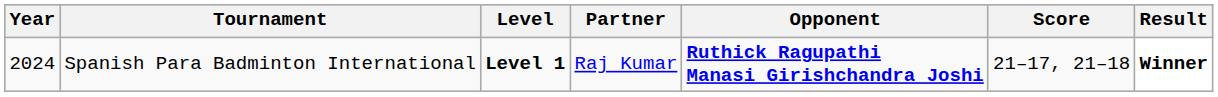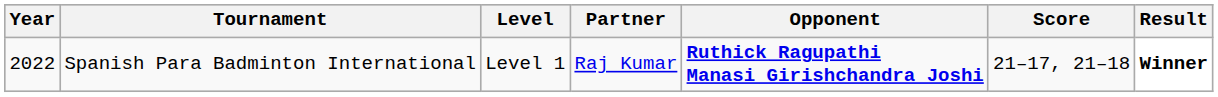Spanish Para Badminton International | Year: 2024 -> 2022
Spanish Para Badminton International | Level: bold -> normal
